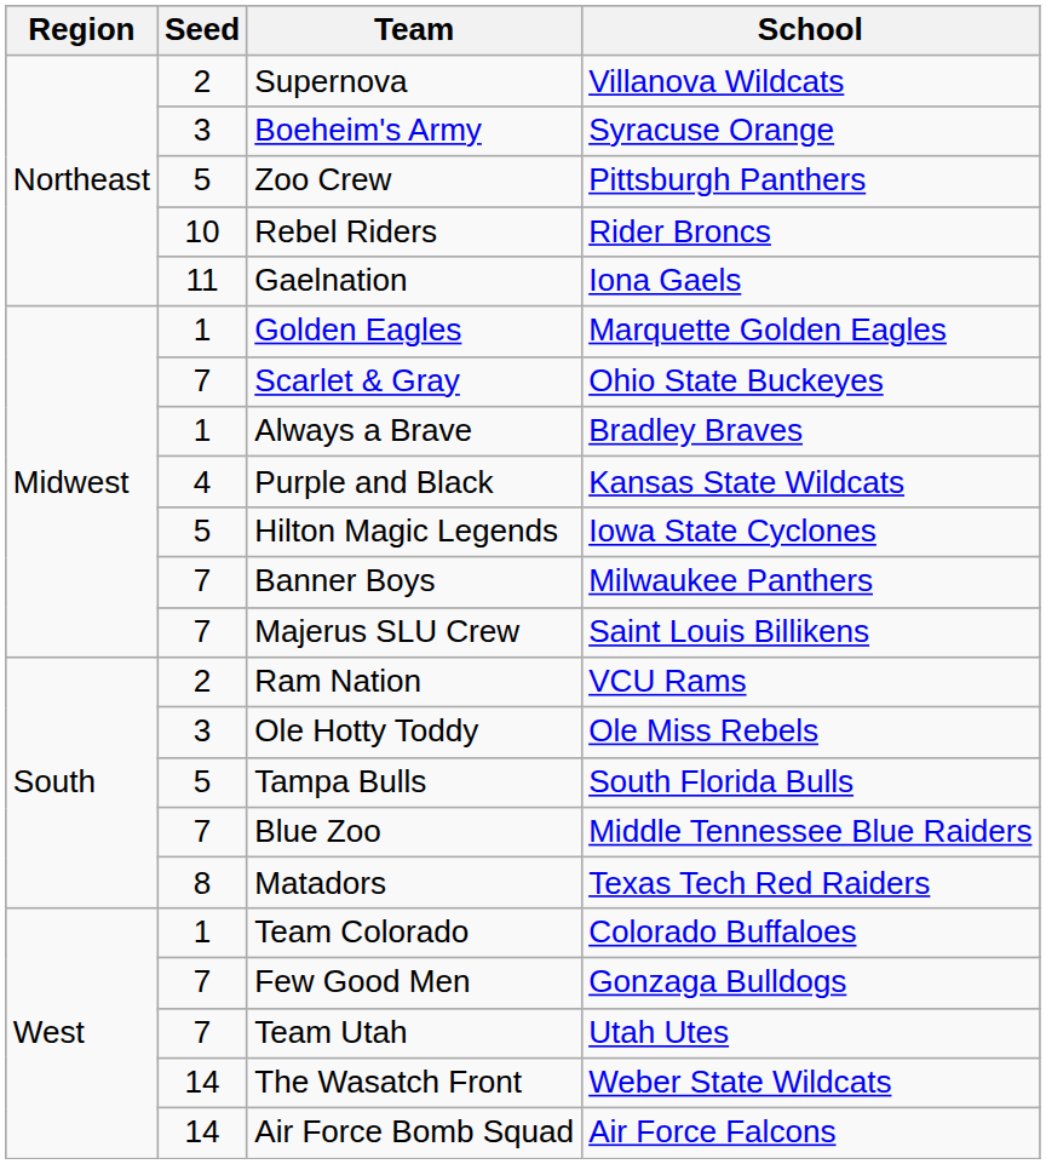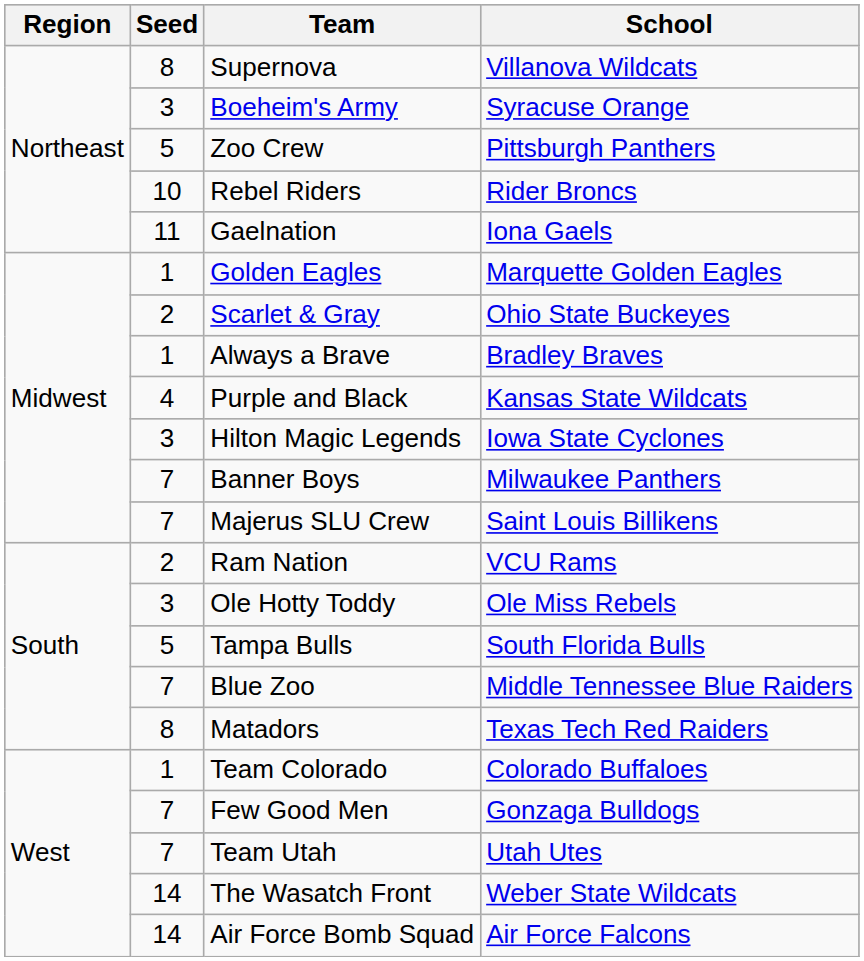Supernova | Seed: 2 -> 8
Scarlet & Gray | Seed: 7 -> 2
Hilton Magic Legends | Seed: 5 -> 3
